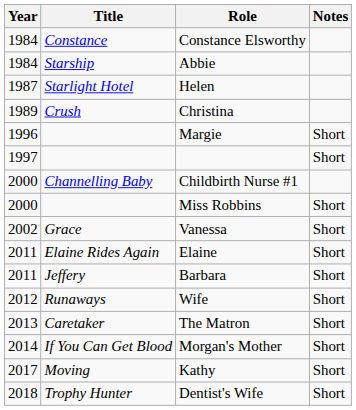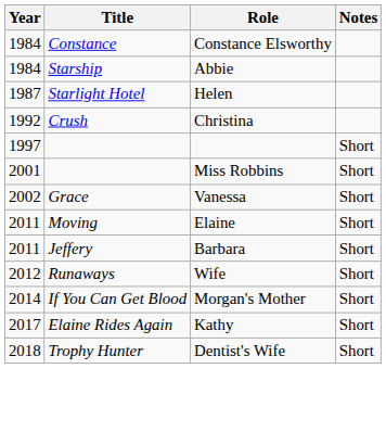Christina | Year: 1989 -> 1992
- row: 1996 | Margie | Short
- row: 2000 | Channelling Baby | Childbirth Nurse #1
Miss Robbins | Year: 2000 -> 2001
Elaine | Title: Elaine Rides Again -> Moving
- row: 2013 | Caretaker | The Matron | Short
Kathy | Title: Moving -> Elaine Rides Again
